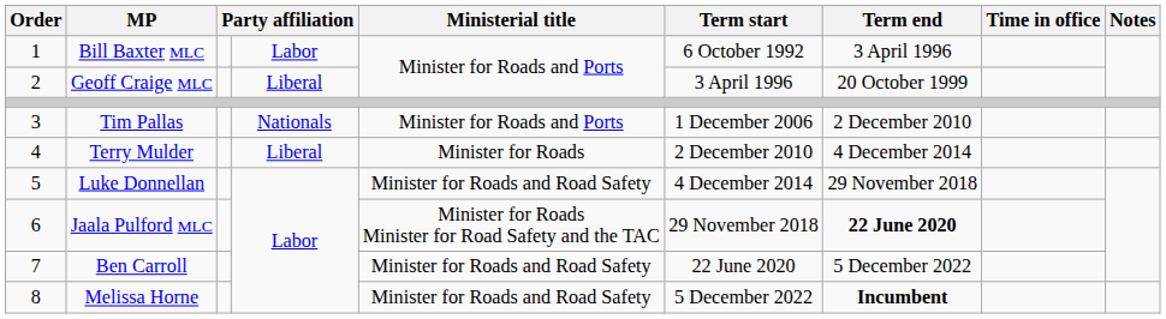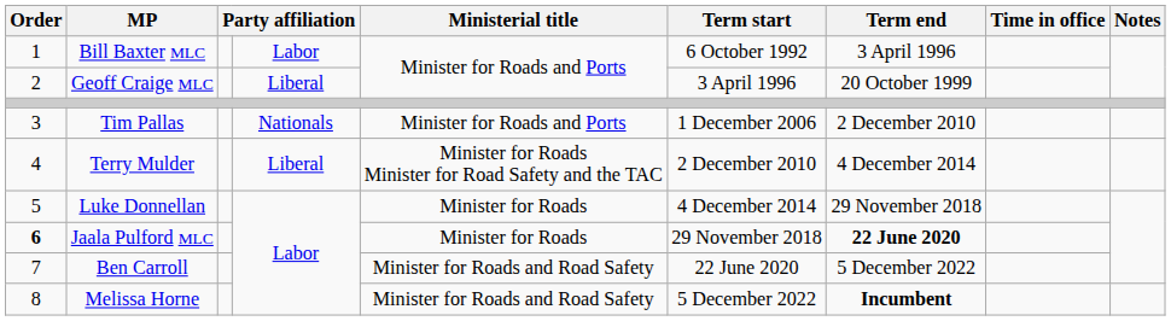Terry Mulder | Ministerial title: Minister for Roads -> Minister for Roads Minister for Road Safety and the TAC
Luke Donnellan | Ministerial title: Minister for Roads and Road Safety -> Minister for Roads
Jaala Pulford MLC | Order: normal -> bold
Jaala Pulford MLC | Ministerial title: Minister for Roads Minister for Road Safety and the TAC -> Minister for Roads
